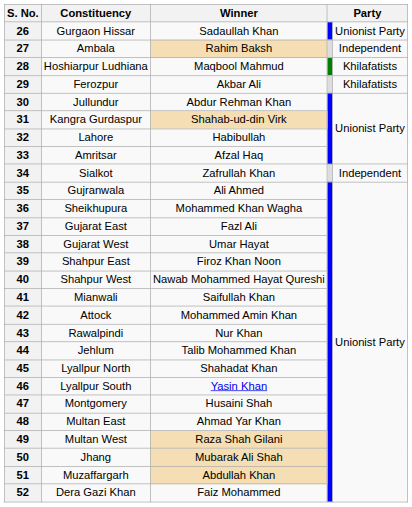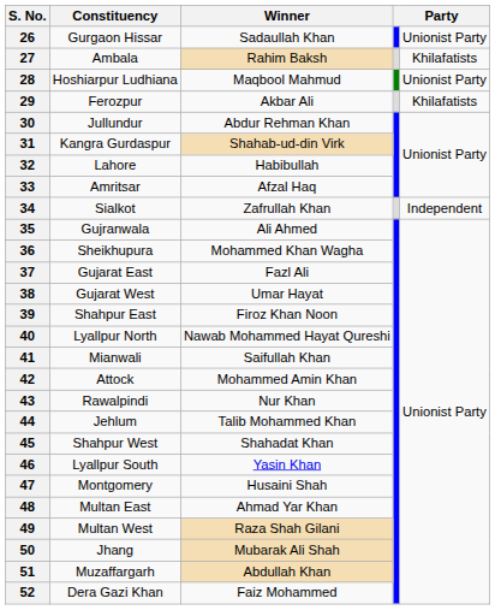27 | column 5: Independent -> Khilafatists
28 | column 5: Khilafatists -> Unionist Party
40 | Constituency: Shahpur West -> Lyallpur North
45 | Constituency: Lyallpur North -> Shahpur West
